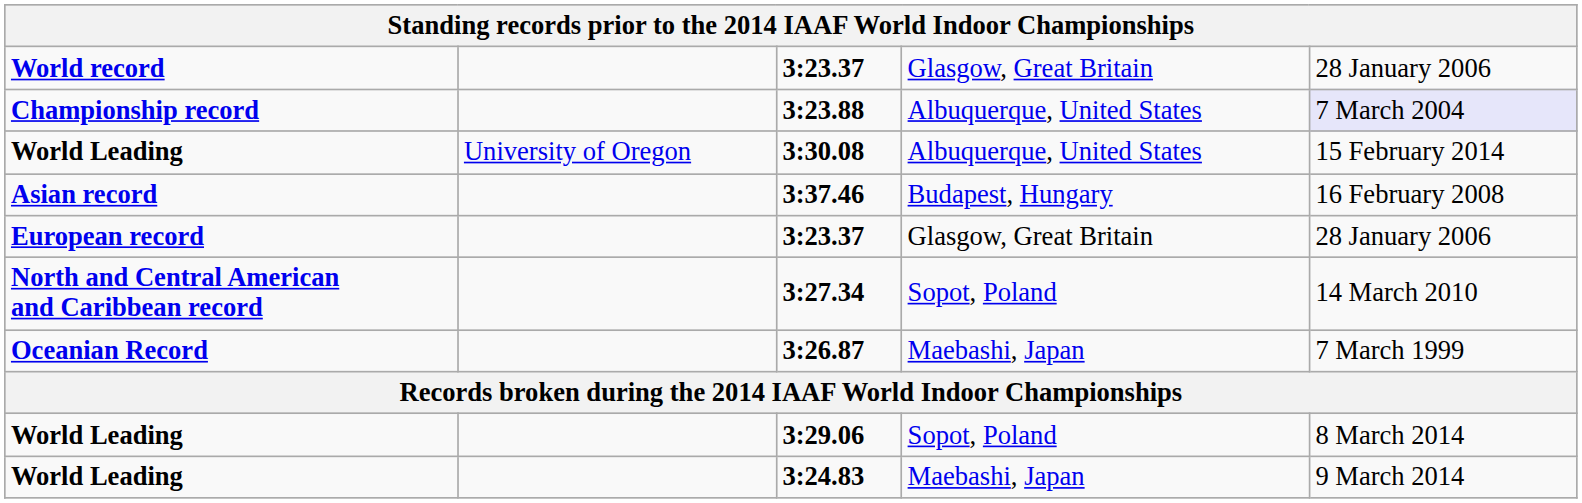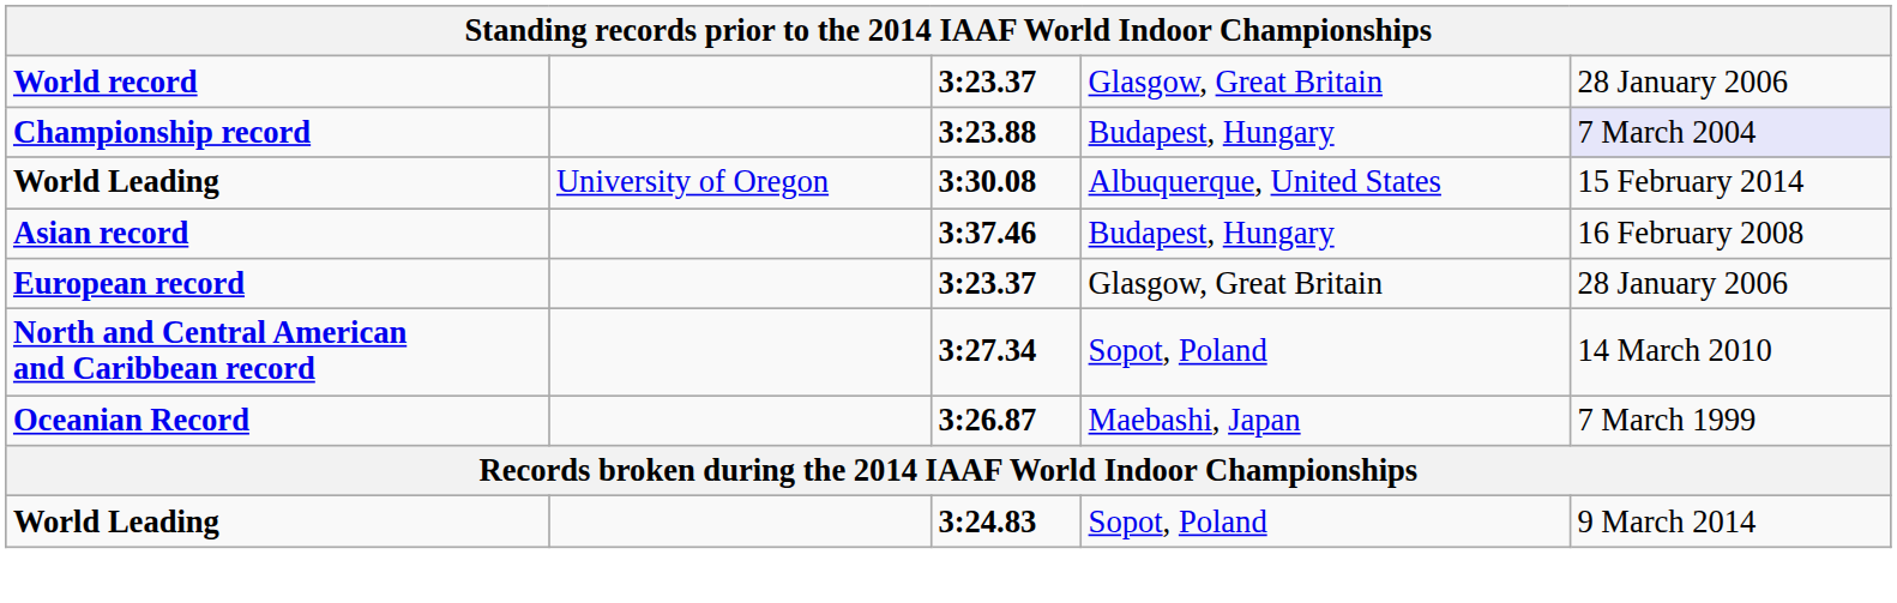3:23.88 | column 4: Albuquerque, United States -> Budapest, Hungary
- row: World Leading | 3:29.06 | Sopot, Poland | 8 March 2014
3:24.83 | column 4: Maebashi, Japan -> Sopot, Poland
